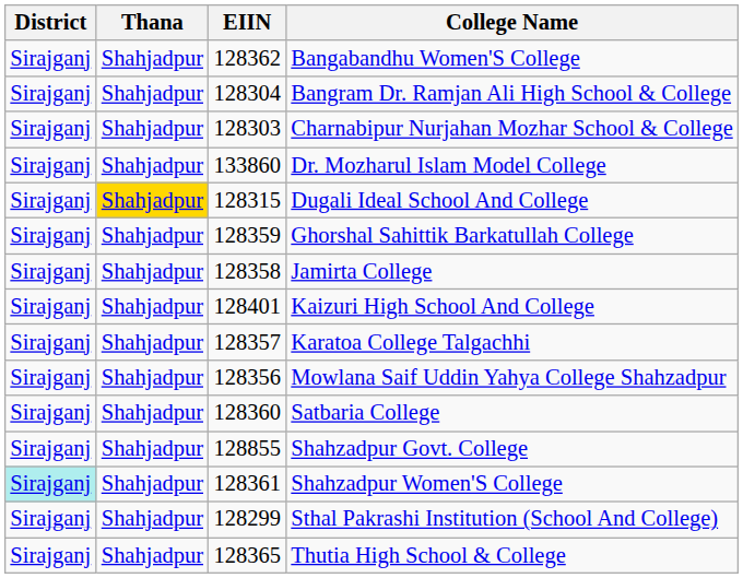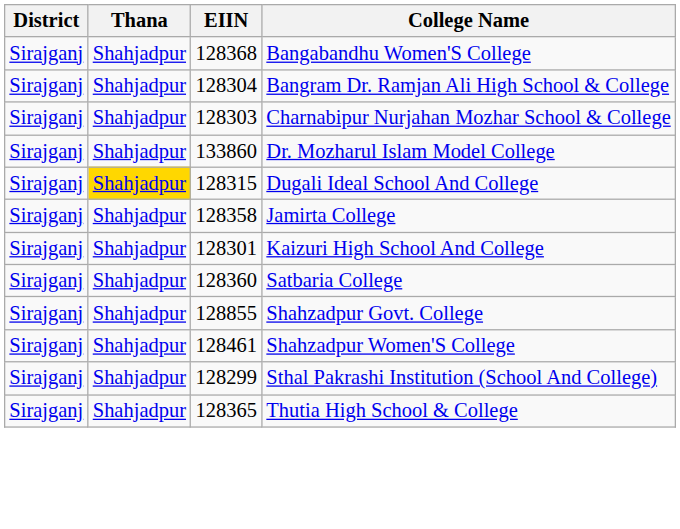Bangabandhu Women'S College | EIIN: 128362 -> 128368
- row: Sirajganj | Shahjadpur | 128359 | Ghorshal Sahittik Barkatullah College
Kaizuri High School And College | EIIN: 128401 -> 128301
- row: Sirajganj | Shahjadpur | 128357 | Karatoa College Talgachhi
- row: Sirajganj | Shahjadpur | 128356 | Mowlana Saif Uddin Yahya College Shahzadpur
Shahzadpur Women'S College | District: paleturquoise background -> no background
Shahzadpur Women'S College | EIIN: 128361 -> 128461
